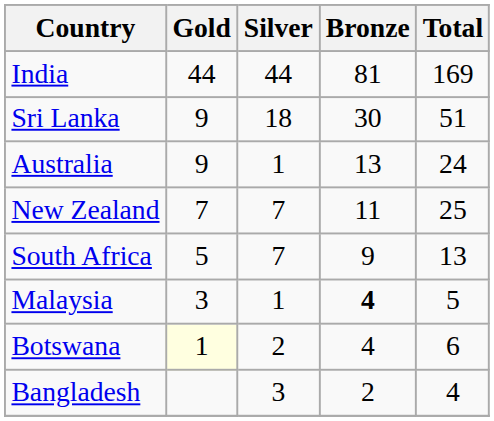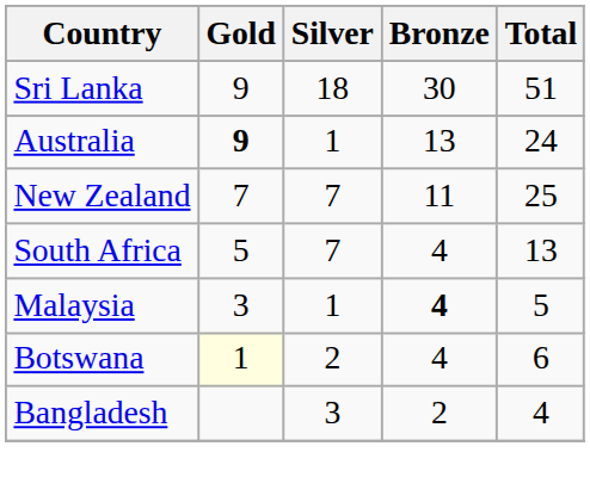- row: India | 44 | 44 | 81 | 169
Australia | Gold: normal -> bold
South Africa | Bronze: 9 -> 4
